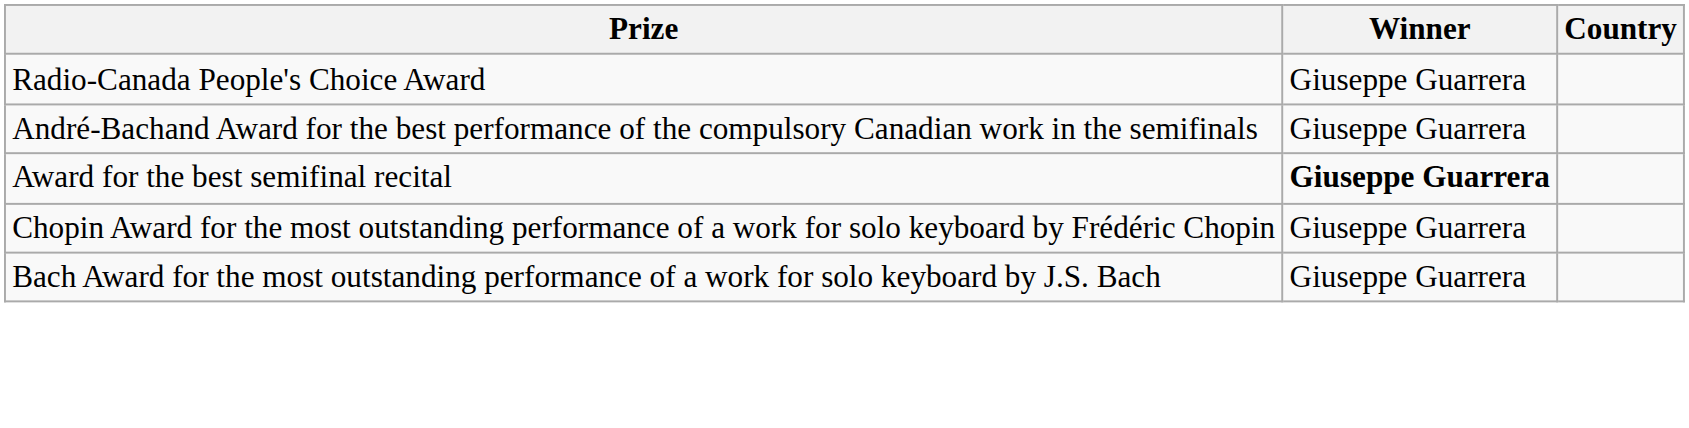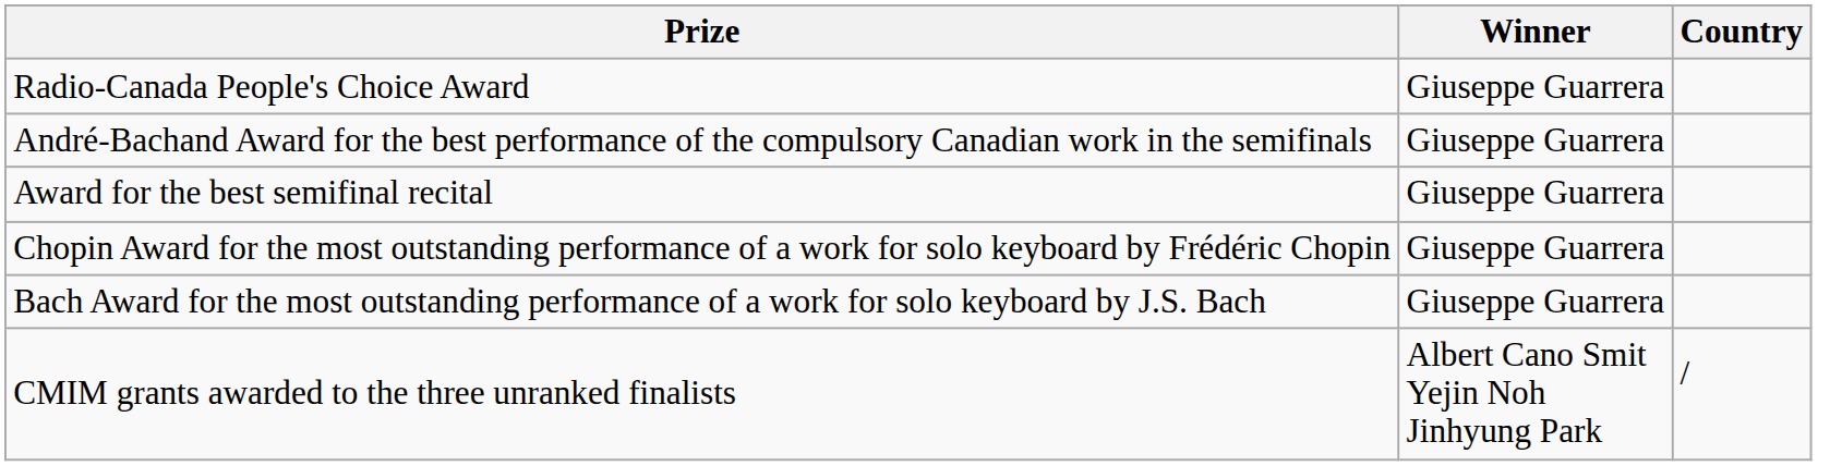Award for the best semifinal recital | Winner: bold -> normal
+ row: CMIM grants awarded to the three unranked finalists | Albert Cano Smit Yejin Noh Jinhyung Park | /
